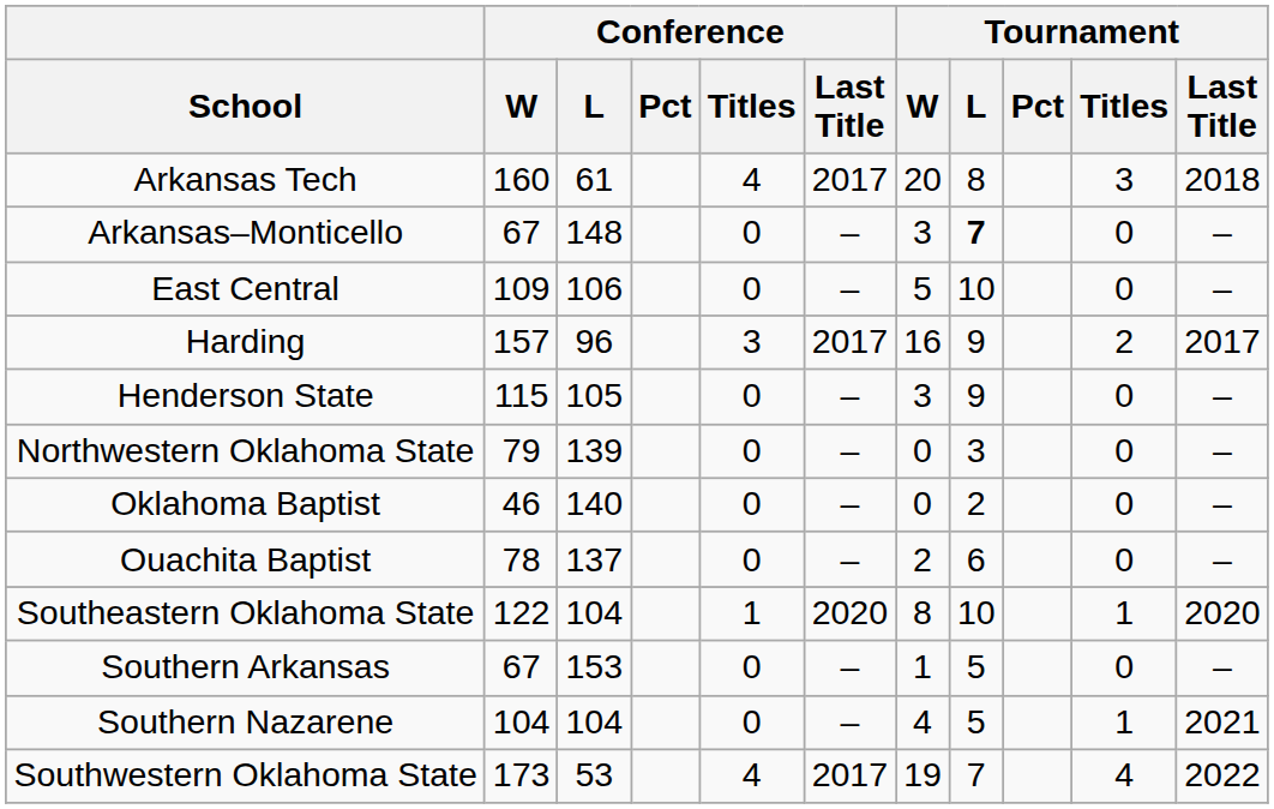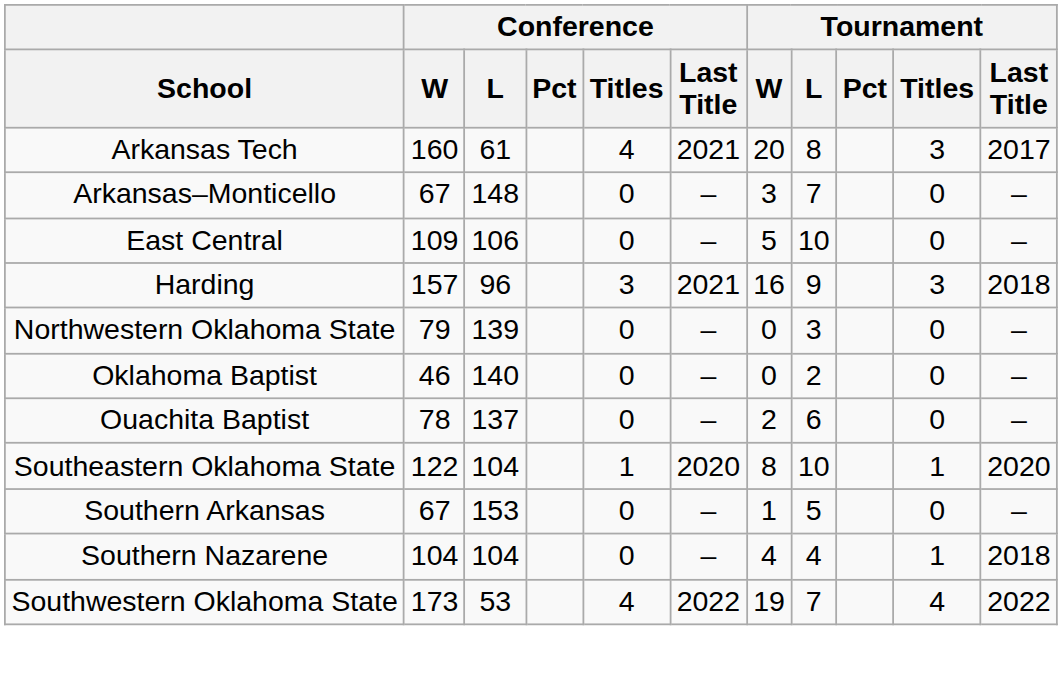Arkansas Tech | Conference / Last Title: 2017 -> 2021
Arkansas Tech | Tournament / Last Title: 2018 -> 2017
Arkansas–Monticello | Tournament / L: bold -> normal
Harding | Conference / Last Title: 2017 -> 2021
Harding | Tournament / Titles: 2 -> 3
Harding | Tournament / Last Title: 2017 -> 2018
- row: Henderson State | 115 | 105 | 0 | – | 3 | 9 | 0 | –
Southern Nazarene | Tournament / L: 5 -> 4
Southern Nazarene | Tournament / Last Title: 2021 -> 2018
Southwestern Oklahoma State | Conference / Last Title: 2017 -> 2022
